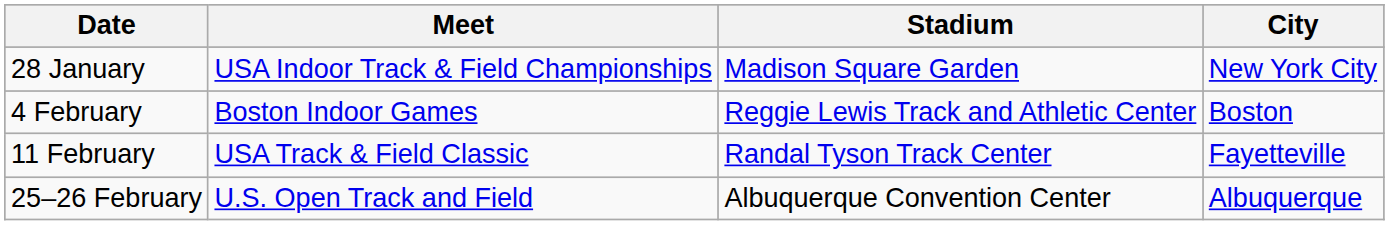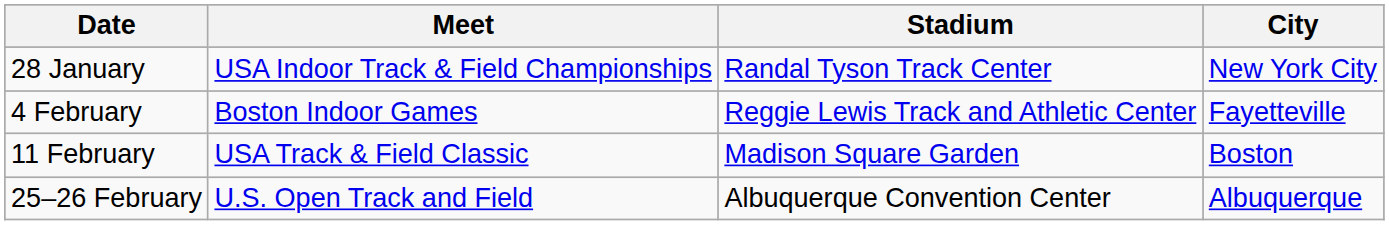28 January | Stadium: Madison Square Garden -> Randal Tyson Track Center
4 February | City: Boston -> Fayetteville
11 February | Stadium: Randal Tyson Track Center -> Madison Square Garden
11 February | City: Fayetteville -> Boston
